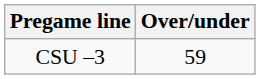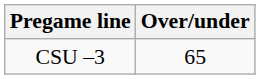CSU –3 | Over/under: 59 -> 65
